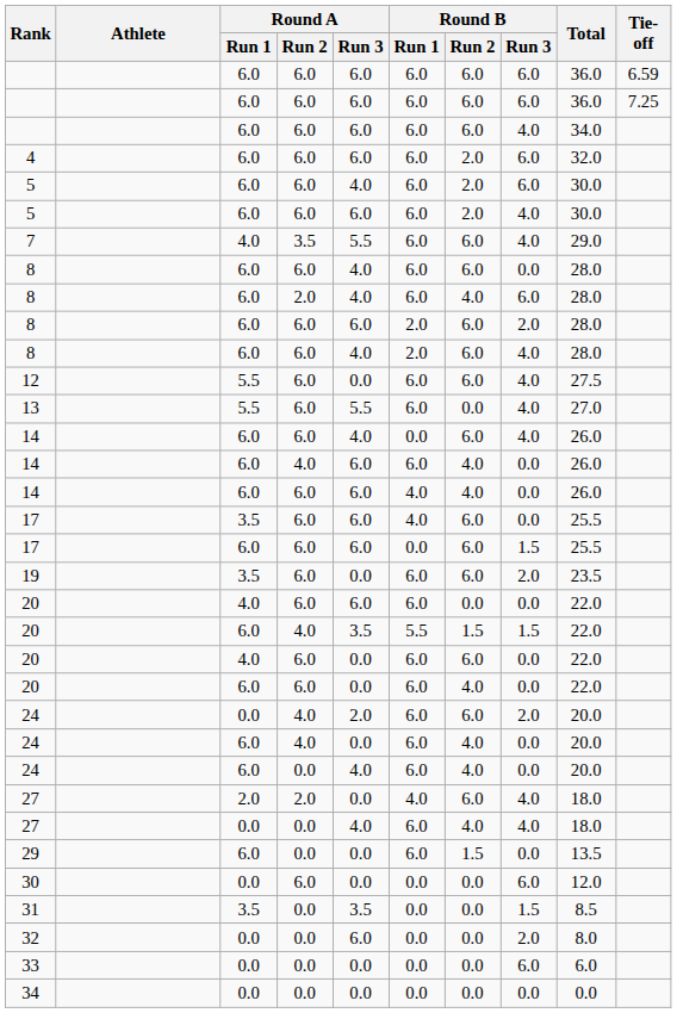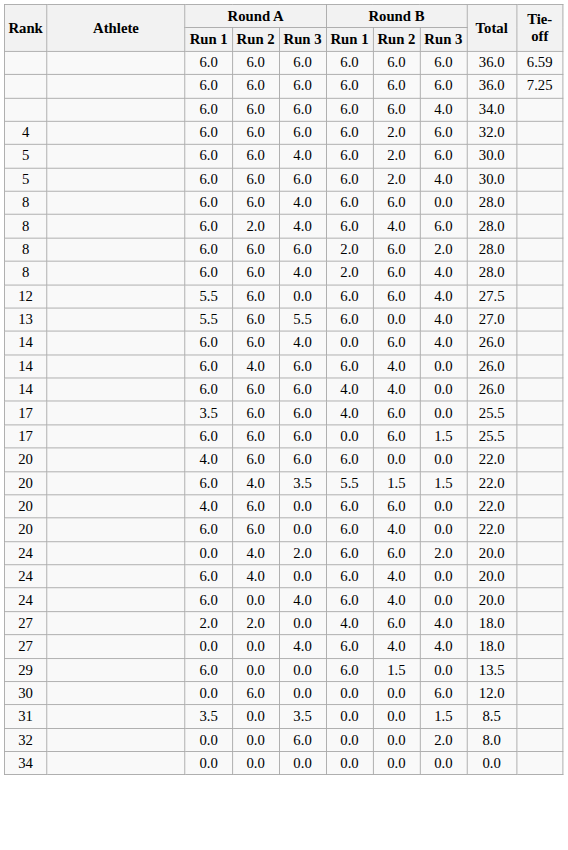- row: 7 | 4.0 | 3.5 | 5.5 | 6.0 | 6.0 | 4.0 | 29.0
- row: 19 | 3.5 | 6.0 | 0.0 | 6.0 | 6.0 | 2.0 | 23.5
- row: 33 | 0.0 | 0.0 | 0.0 | 0.0 | 0.0 | 6.0 | 6.0
